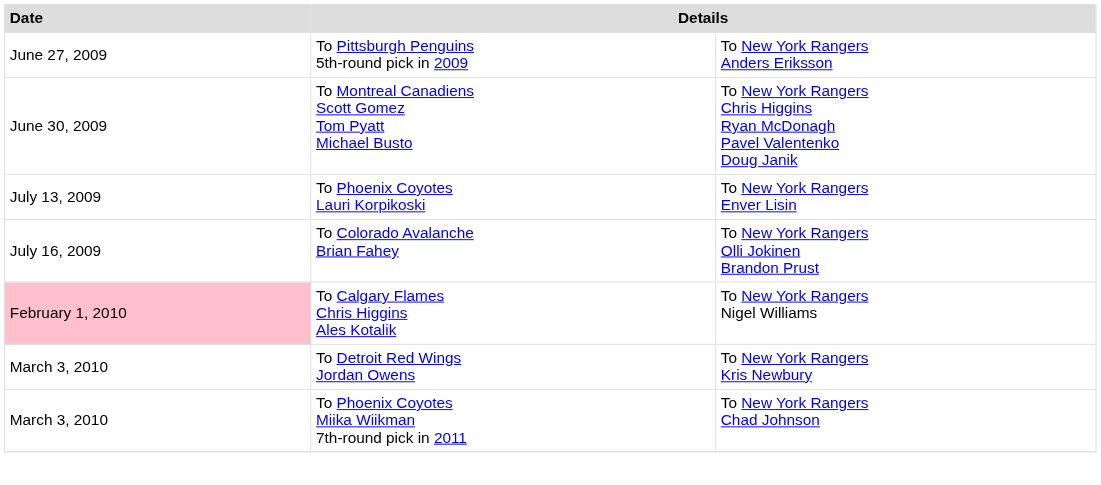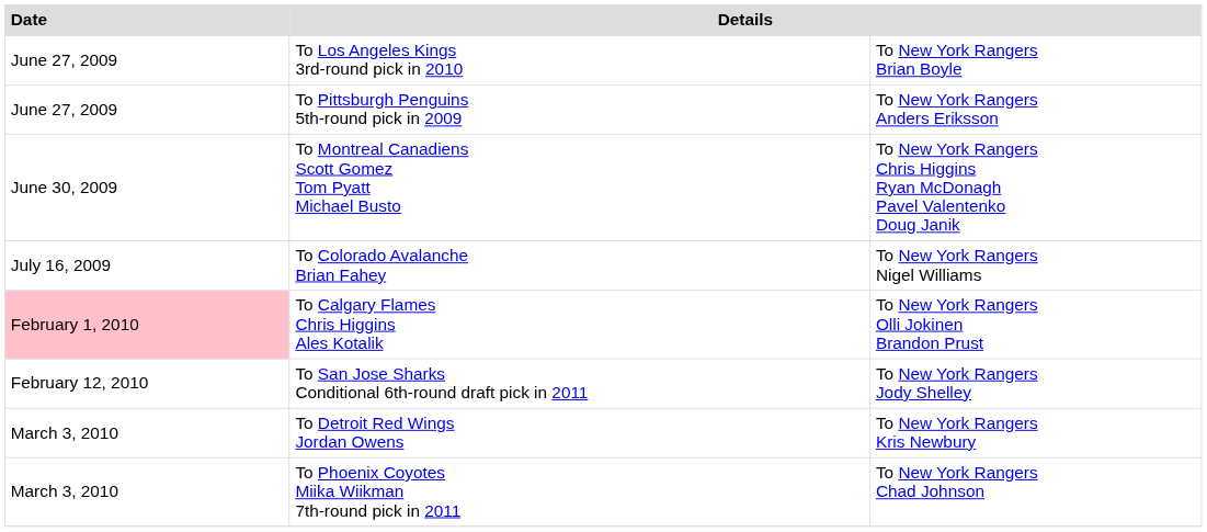+ row: June 27, 2009 | To Los Angeles Kings 3rd-round pick in 2010 | To New York Rangers Brian Boyle
- row: July 13, 2009 | To Phoenix Coyotes Lauri Korpikoski | To New York Rangers Enver Lisin
To Colorado Avalanche Brian Fahey | column 3: To New York Rangers Olli Jokinen Brandon Prust -> To New York Rangers Nigel Williams
To Calgary Flames Chris Higgins Ales Kotalik | column 3: To New York Rangers Nigel Williams -> To New York Rangers Olli Jokinen Brandon Prust
+ row: February 12, 2010 | To San Jose Sharks Conditional 6th-round draft pick in 2011 | To New York Rangers Jody Shelley
